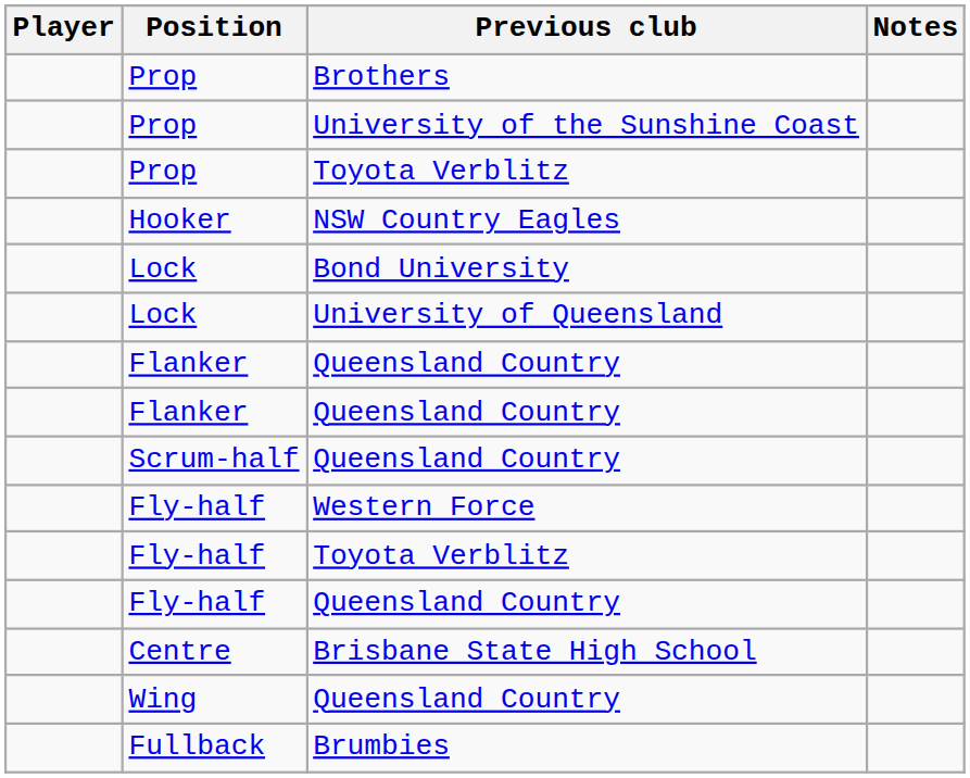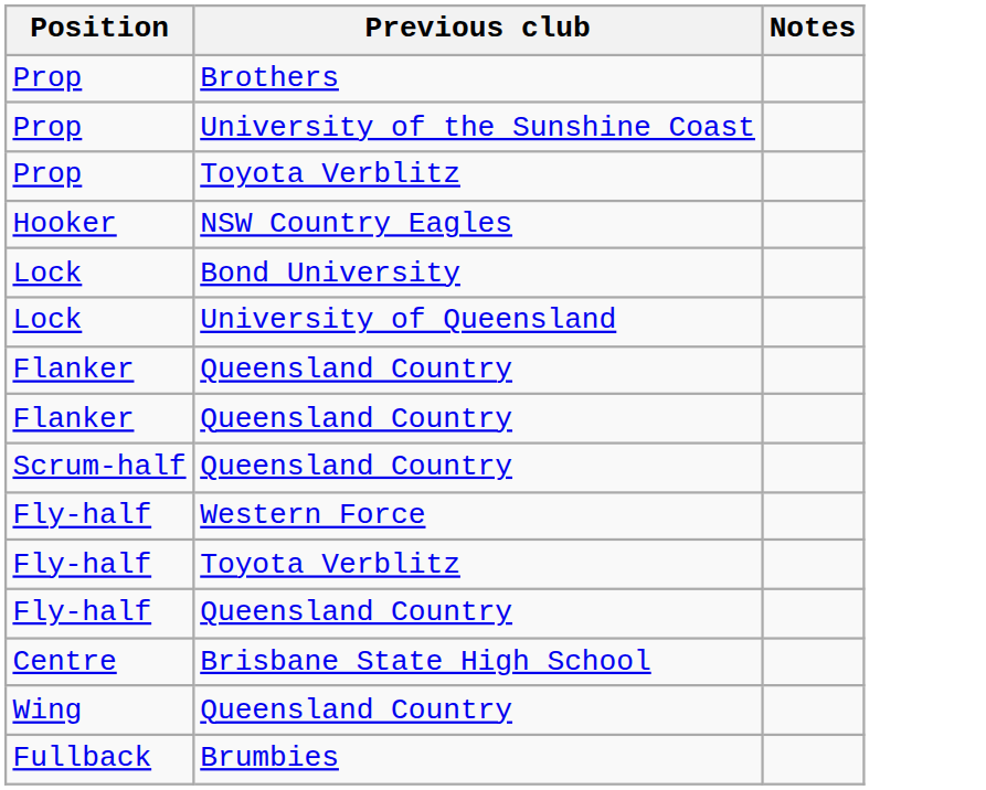- column: Player
